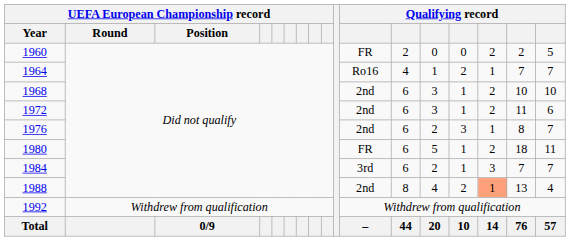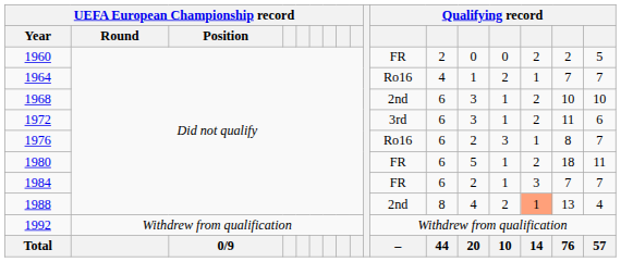1972 | column 11: 2nd -> 3rd
1976 | column 11: 2nd -> Ro16
1984 | column 11: 3rd -> FR
